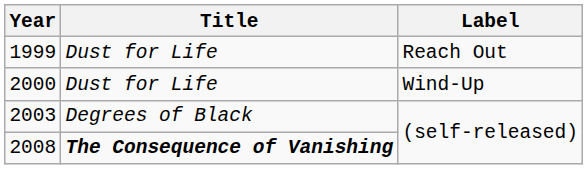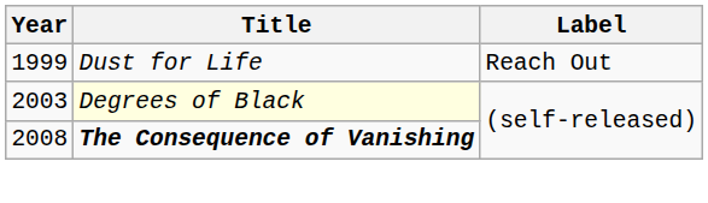- row: 2000 | Dust for Life | Wind-Up
2003 | Title: no background -> lightyellow background
